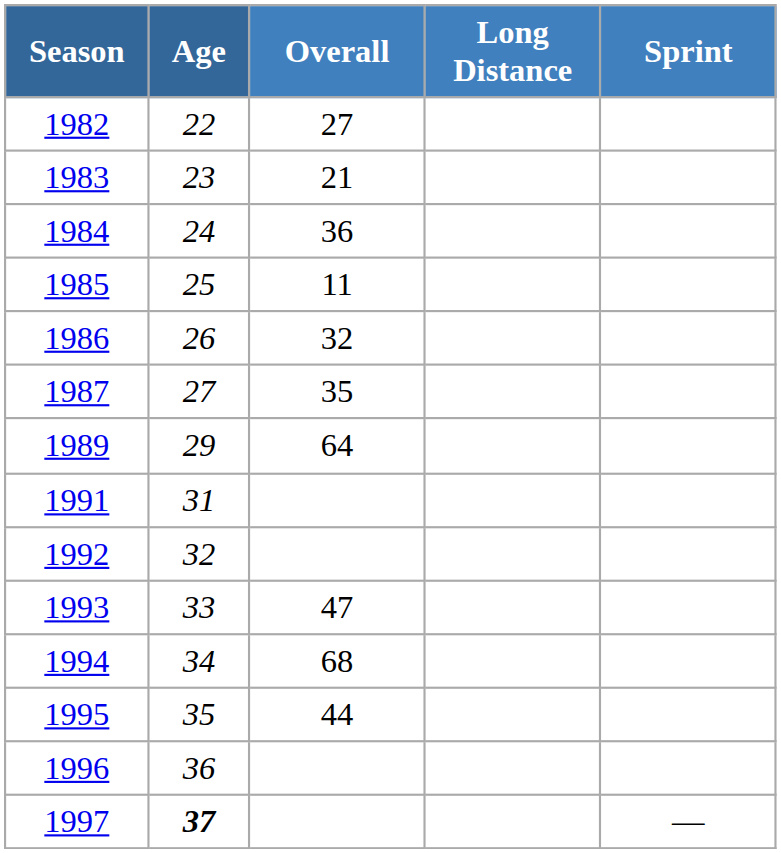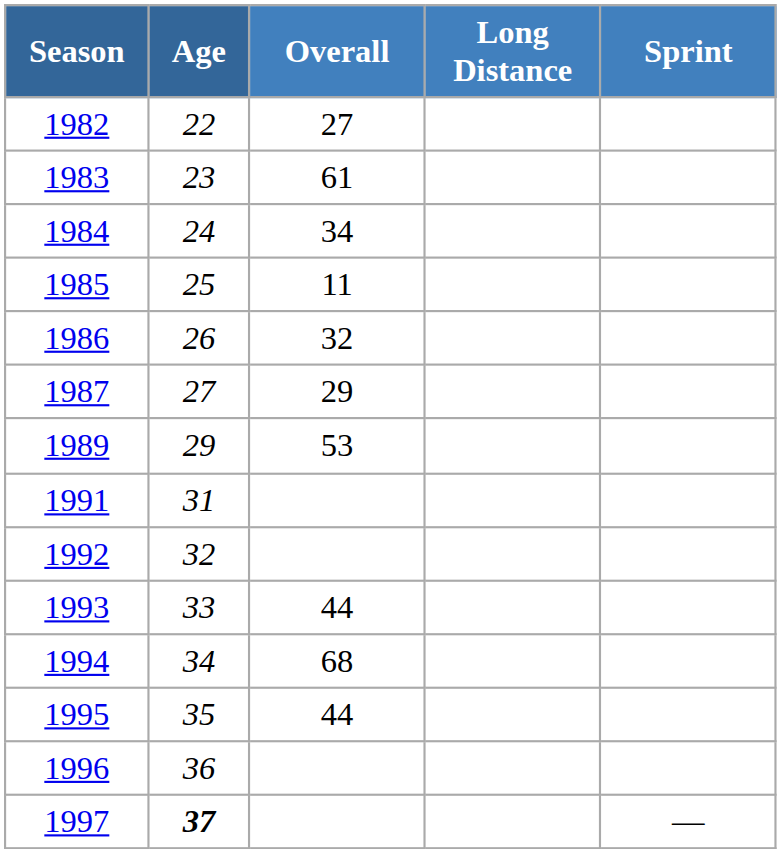1983 | Overall: 21 -> 61
1984 | Overall: 36 -> 34
1987 | Overall: 35 -> 29
1989 | Overall: 64 -> 53
1993 | Overall: 47 -> 44
